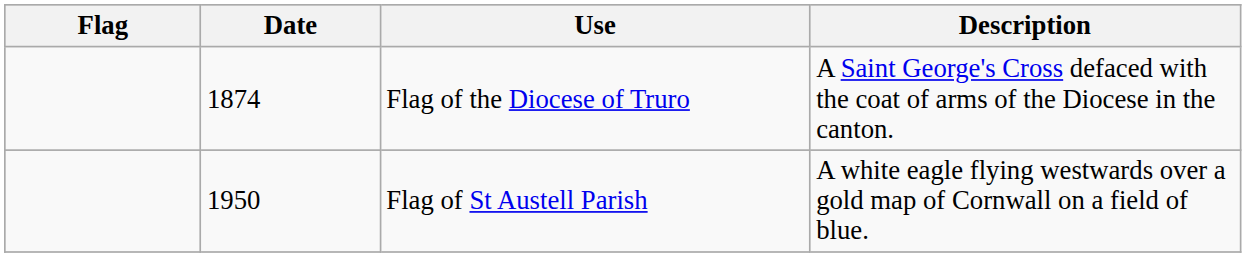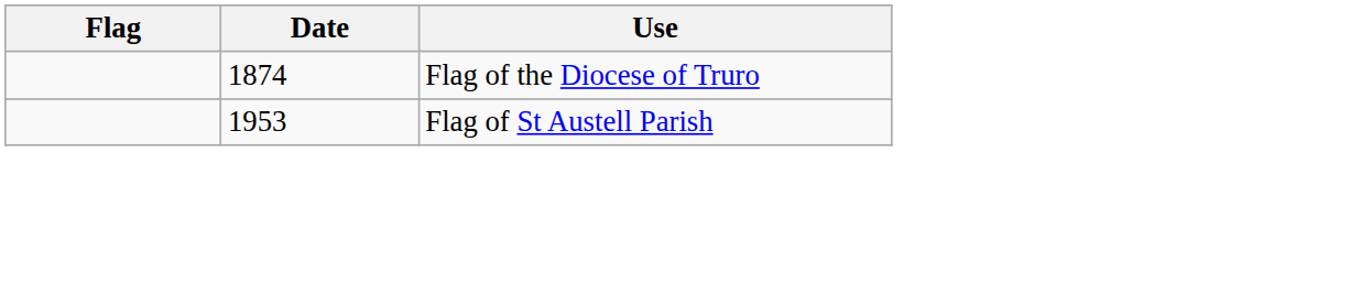- column: Description | A Saint George's Cross defaced with the coat of arms of the Diocese in the canton. | A white eagle flying westwards over a gold map of Cornwall on a field of blue.
Flag of St Austell Parish | Date: 1950 -> 1953
